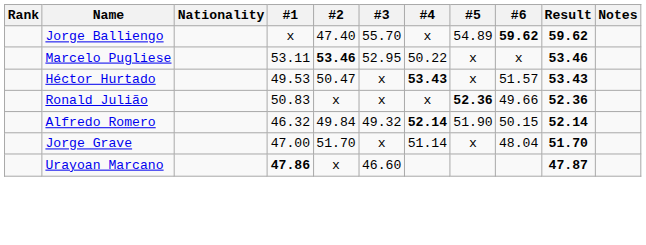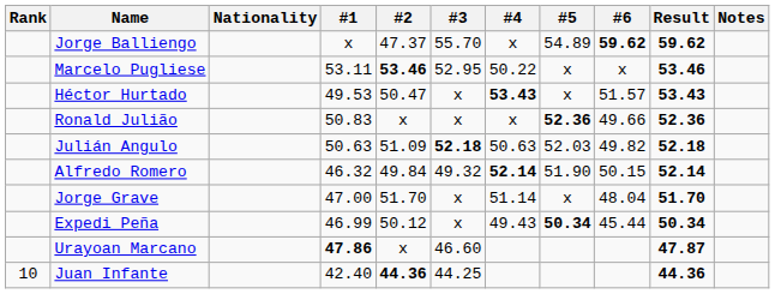Jorge Balliengo | #2: 47.40 -> 47.37
+ row: Julián Angulo | 50.63 | 51.09 | 52.18 | 50.63 | 52.03 | 49.82 | 52.18
+ row: Expedi Peña | 46.99 | 50.12 | x | 49.43 | 50.34 | 45.44 | 50.34
+ row: 10 | Juan Infante | 42.40 | 44.36 | 44.25 | 44.36
